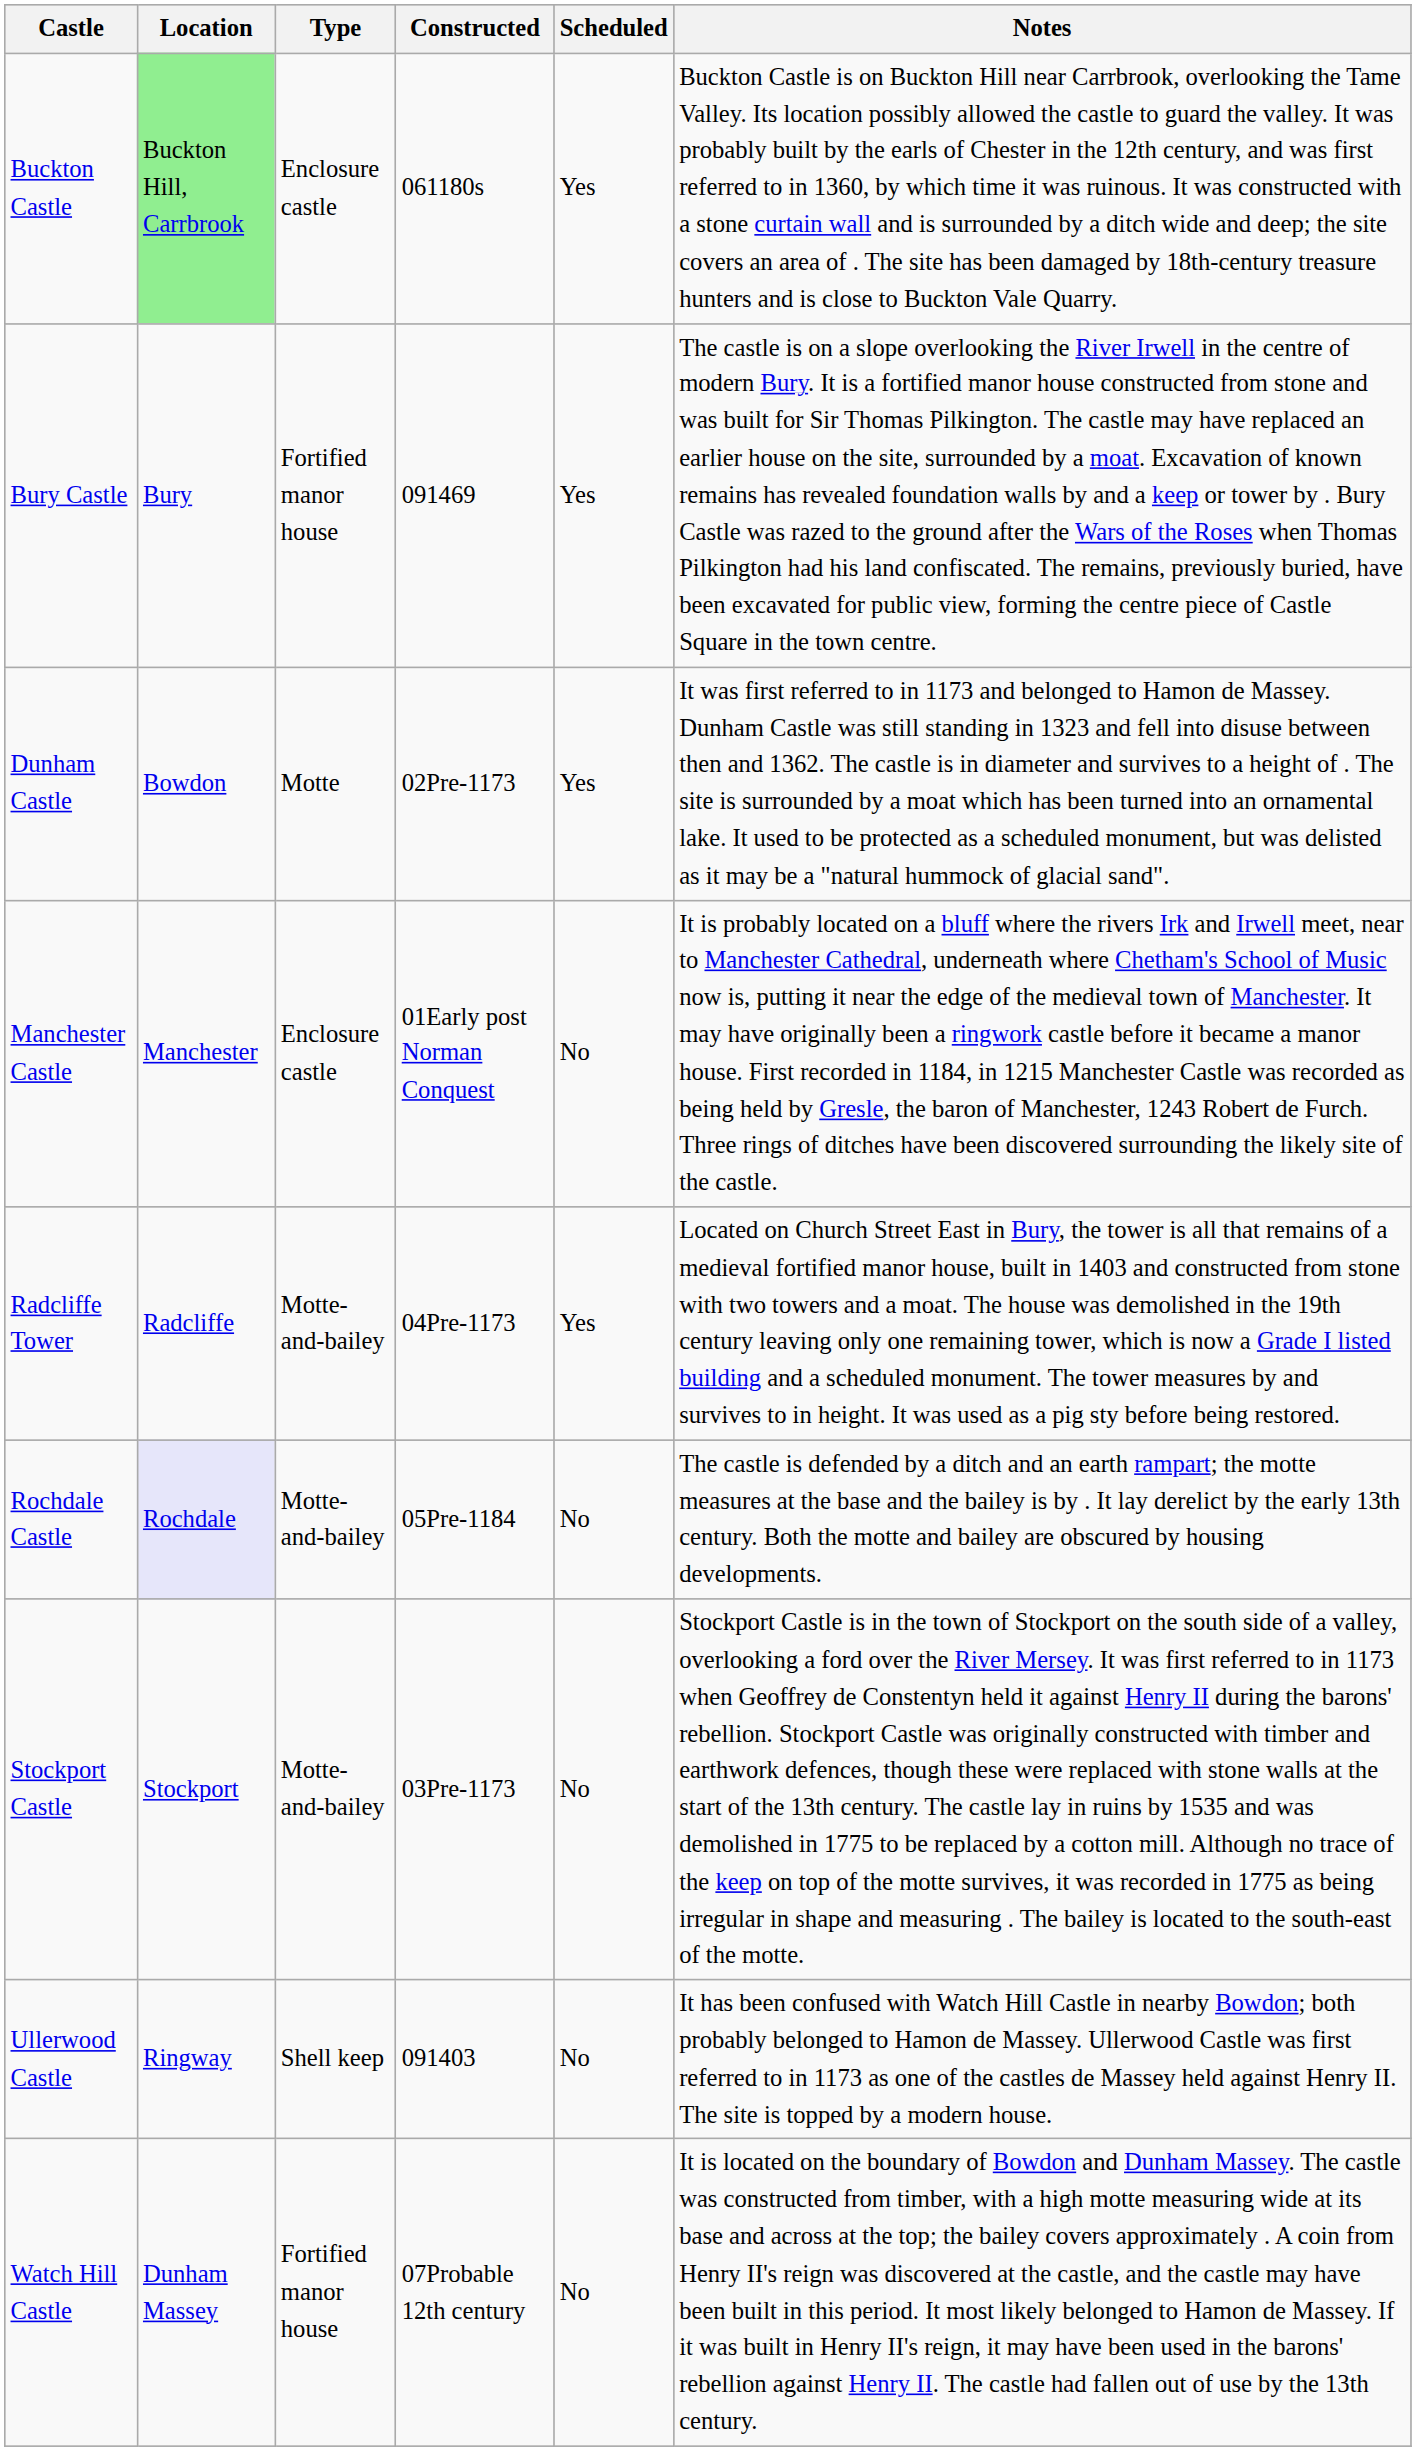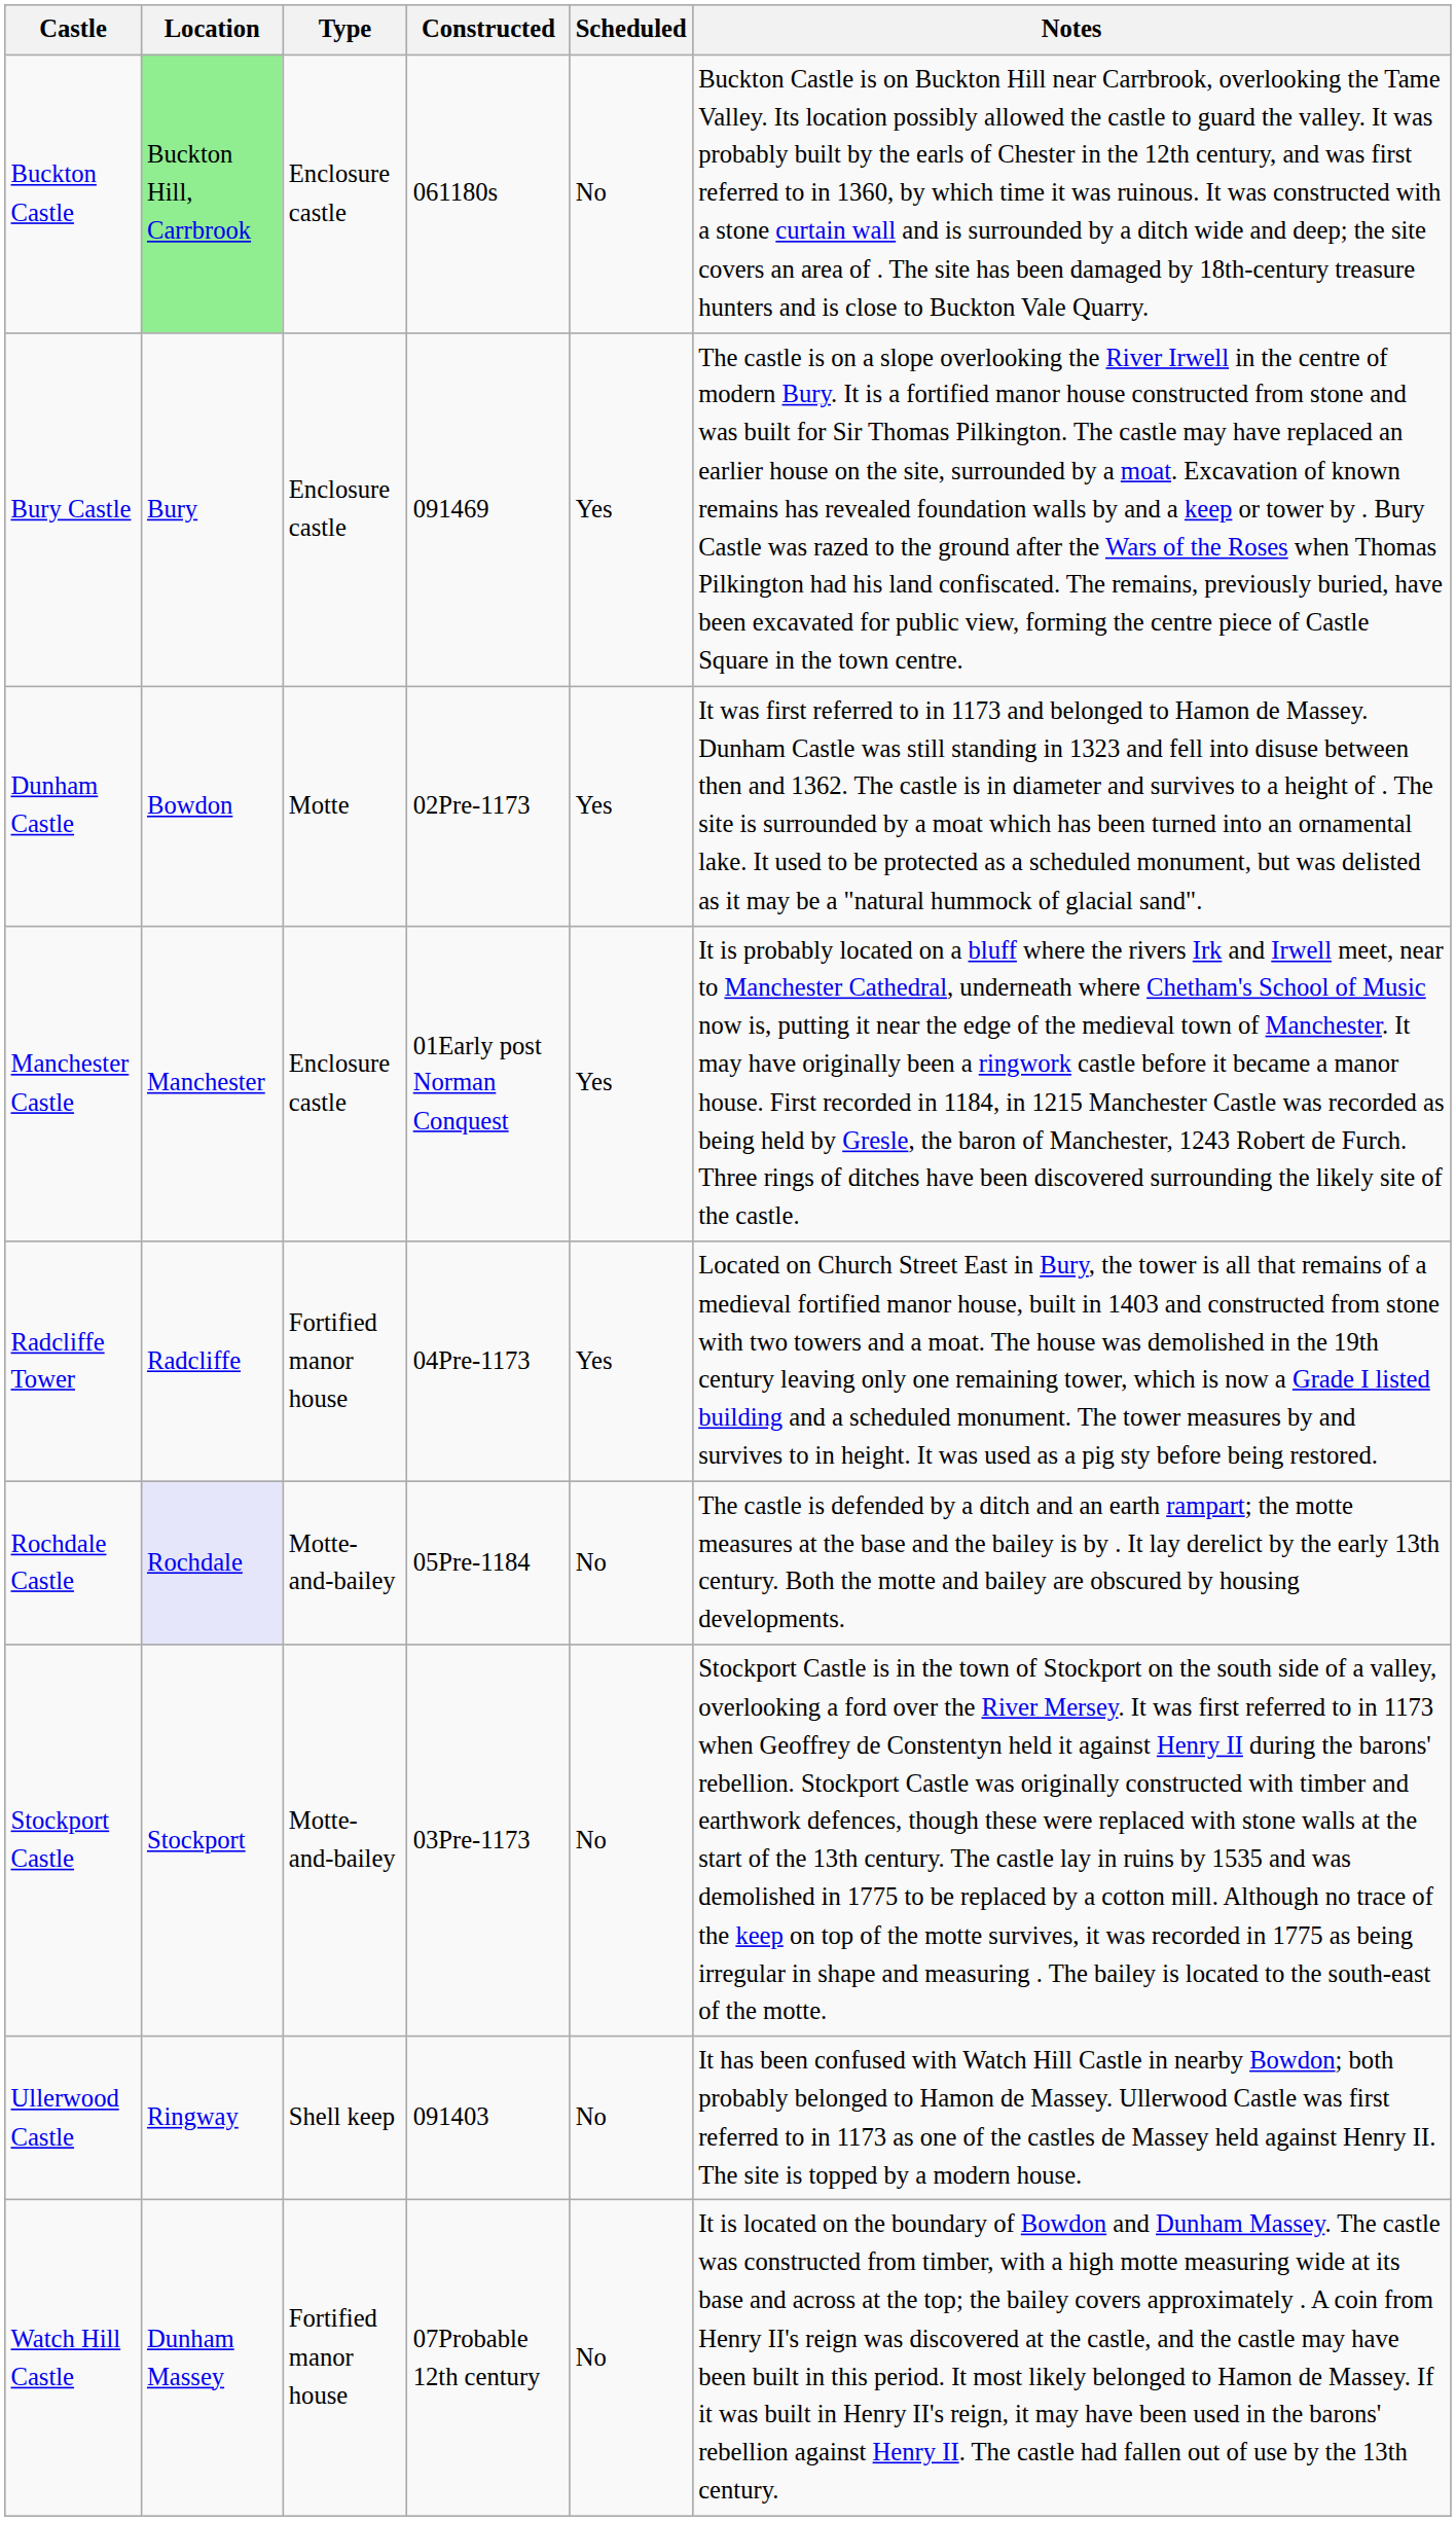Buckton Castle | Scheduled: Yes -> No
Bury Castle | Type: Fortified manor house -> Enclosure castle
Manchester Castle | Scheduled: No -> Yes
Radcliffe Tower | Type: Motte-and-bailey -> Fortified manor house
